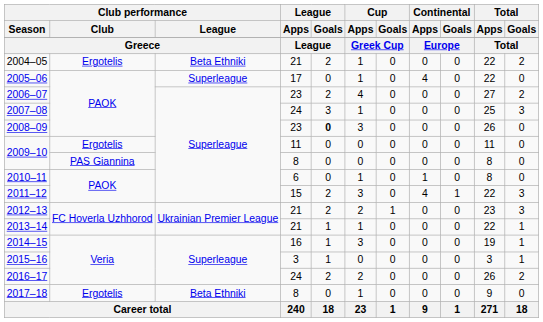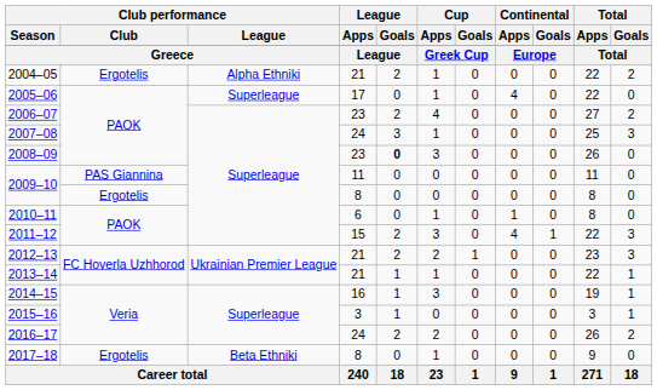2004–05 | Club performance / League: Beta Ethniki -> Alpha Ethniki
2009–10 / 11 | Club performance / Club: Ergotelis -> PAS Giannina
2009–10 / 8 | Club performance / Club: PAS Giannina -> Ergotelis
